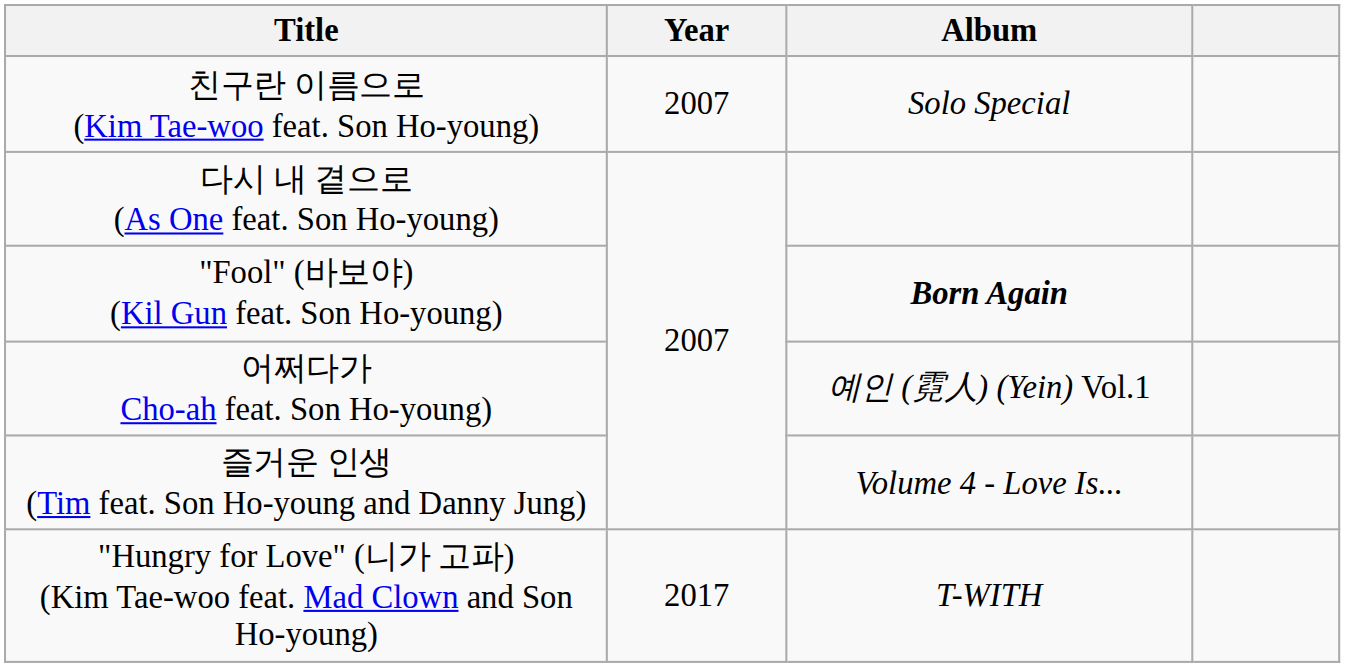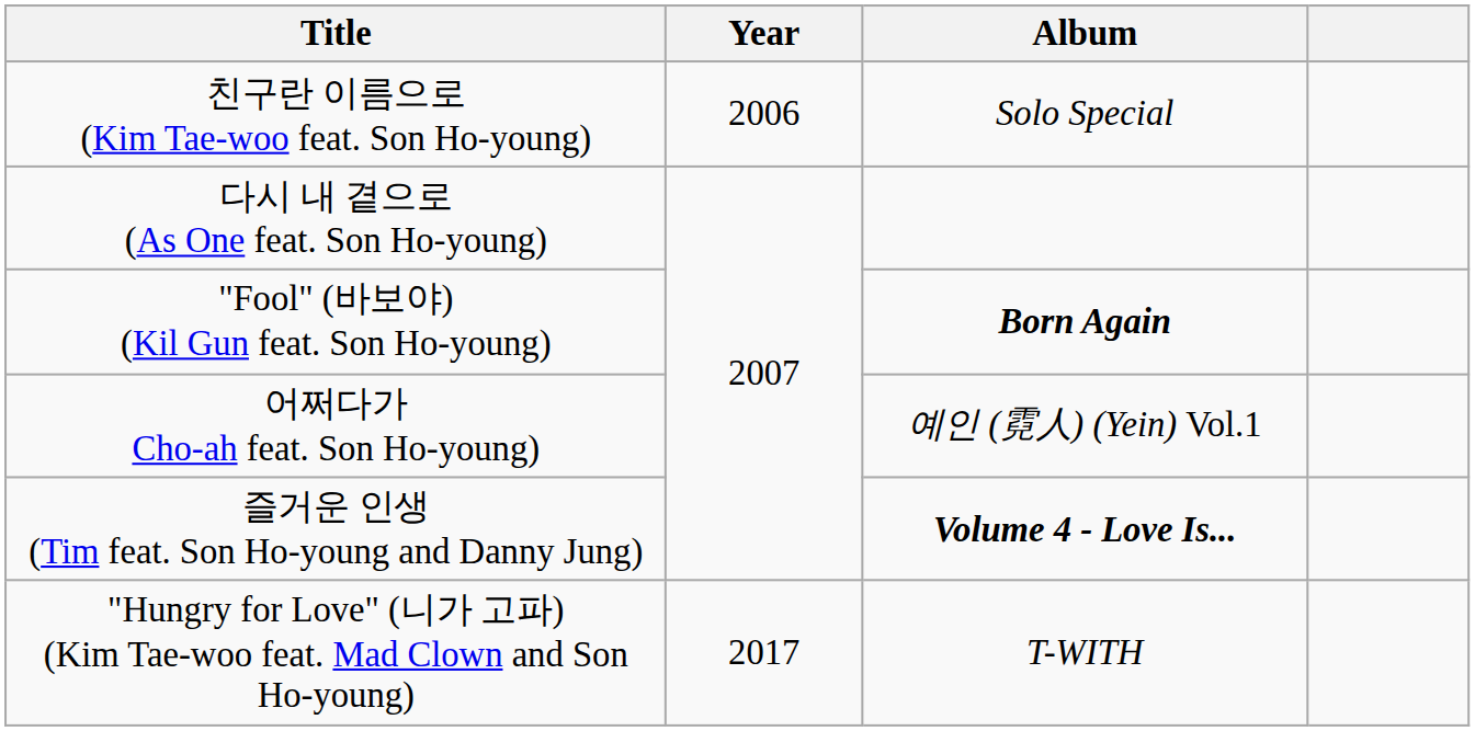친구란 이름으로 (Kim Tae-woo feat. Son Ho-young) | Year: 2007 -> 2006
즐거운 인생 (Tim feat. Son Ho-young and Danny Jung) | Album: normal -> bold
